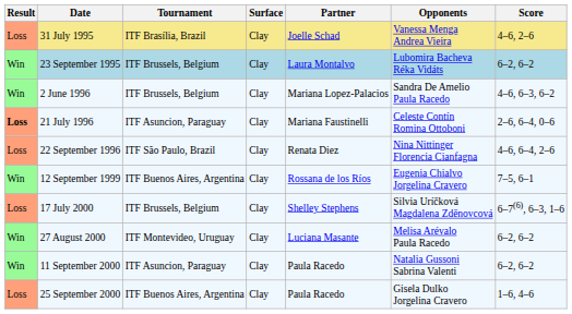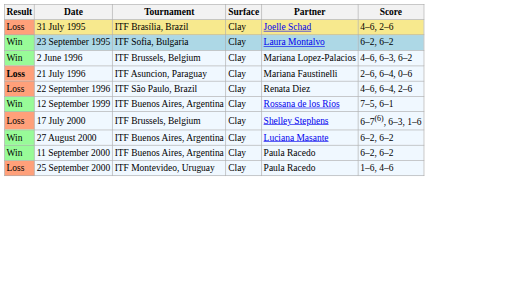- column: Opponents | Vanessa Menga Andrea Vieira | Lubomira Bacheva Réka Vidáts | Sandra De Amelio Paula Racedo | Celeste Contín Romina Ottoboni | Nina Nittinger Florencia Cianfagna | Eugenia Chialvo Jorgelina Cravero | Silvia Uríčková Magdalena Zděnovcová | Melisa Arévalo Paula Racedo | Natalia Gussoni Sabrina Valenti | Gisela Dulko Jorgelina Cravero
23 September 1995 | Tournament: ITF Brussels, Belgium -> ITF Sofia, Bulgaria
27 August 2000 | Tournament: ITF Montevideo, Uruguay -> ITF Buenos Aires, Argentina
11 September 2000 | Tournament: ITF Asuncion, Paraguay -> ITF Buenos Aires, Argentina
25 September 2000 | Tournament: ITF Buenos Aires, Argentina -> ITF Montevideo, Uruguay
